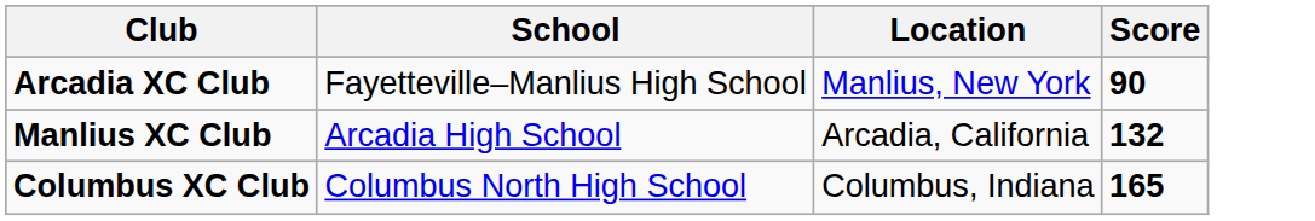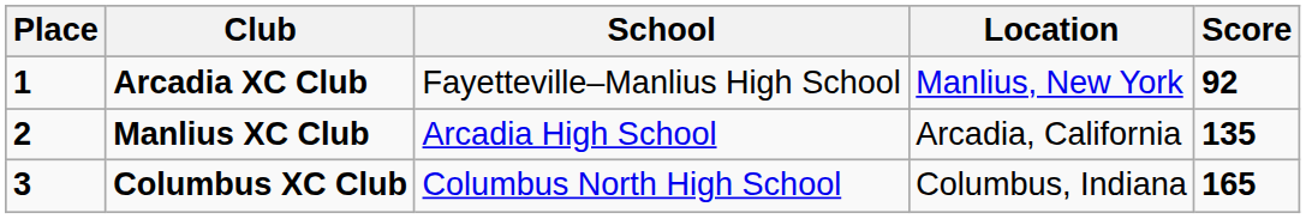+ column: Place | 1 | 2 | 3
Arcadia XC Club | Score: 90 -> 92
Manlius XC Club | Score: 132 -> 135
